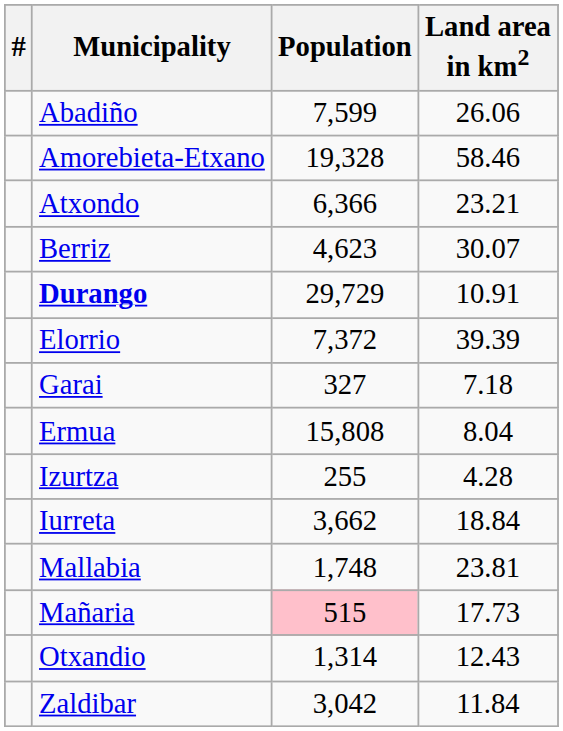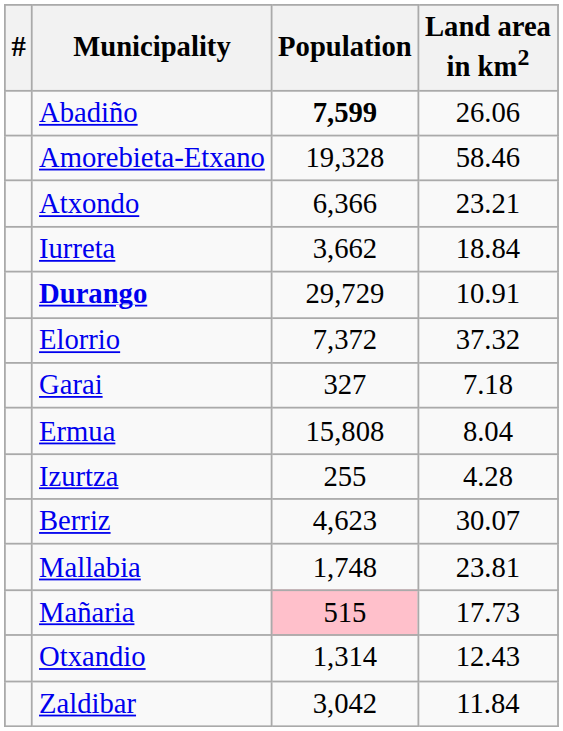Abadiño | Population: normal -> bold
rows swapped: Berriz <-> Iurreta
Elorrio | Land area in km2: 39.39 -> 37.32
